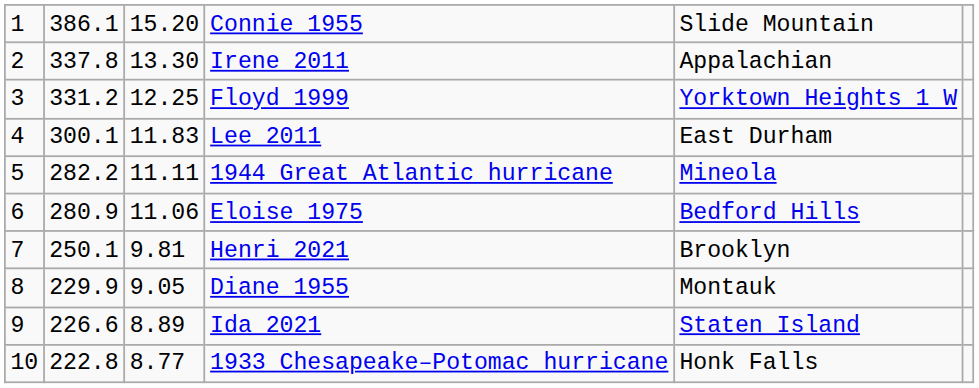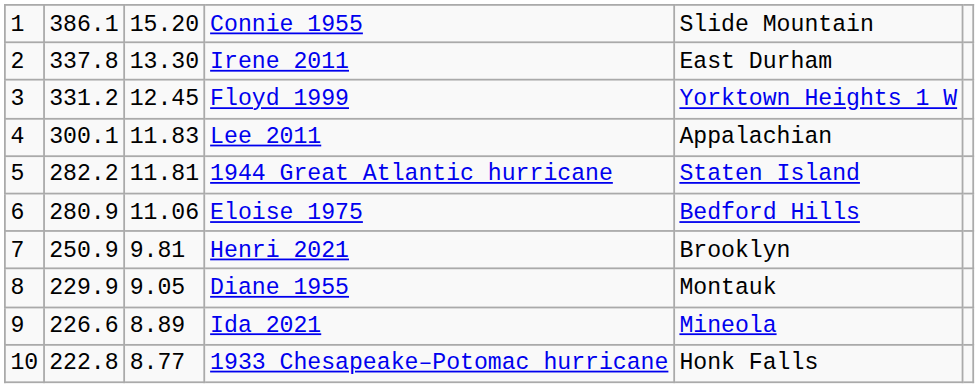Irene 2011 | column 5: Appalachian -> East Durham
Floyd 1999 | column 3: 12.25 -> 12.45
Lee 2011 | column 5: East Durham -> Appalachian
1944 Great Atlantic hurricane | column 3: 11.11 -> 11.81
1944 Great Atlantic hurricane | column 5: Mineola -> Staten Island
Henri 2021 | column 2: 250.1 -> 250.9
Ida 2021 | column 5: Staten Island -> Mineola
